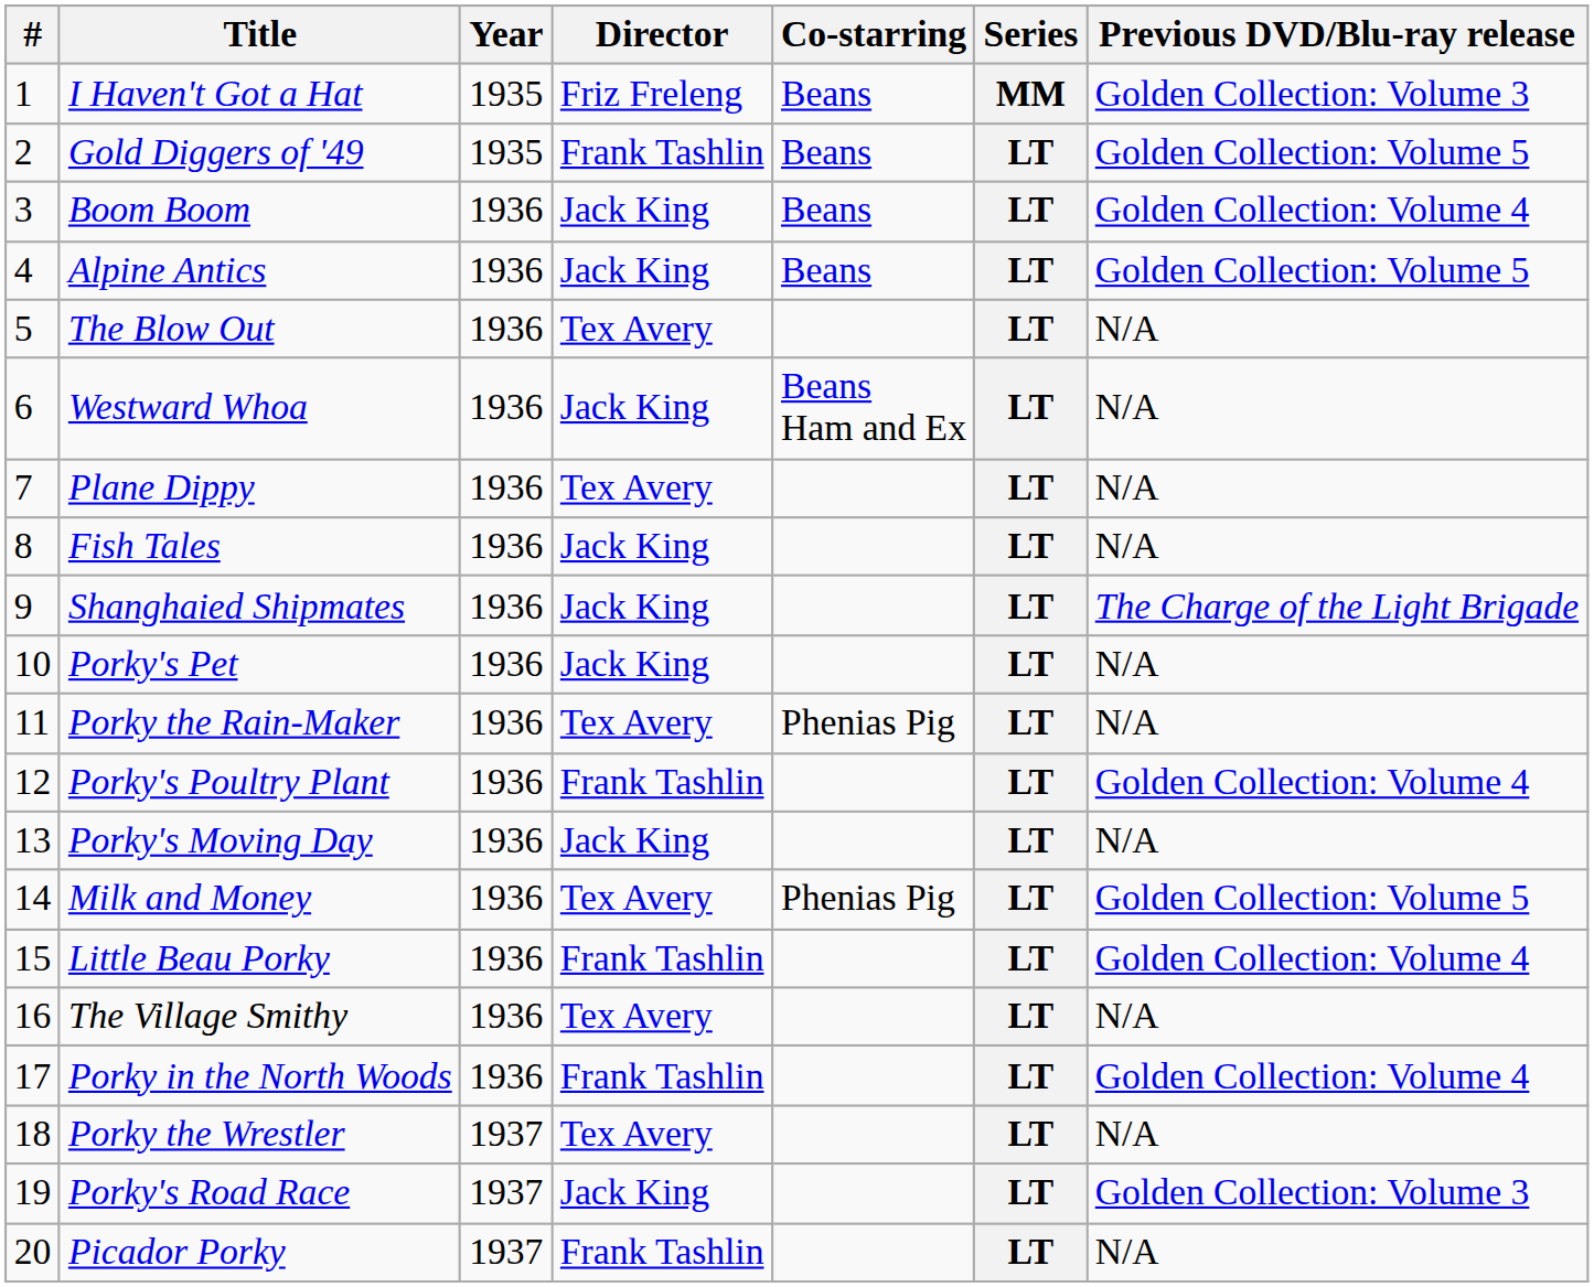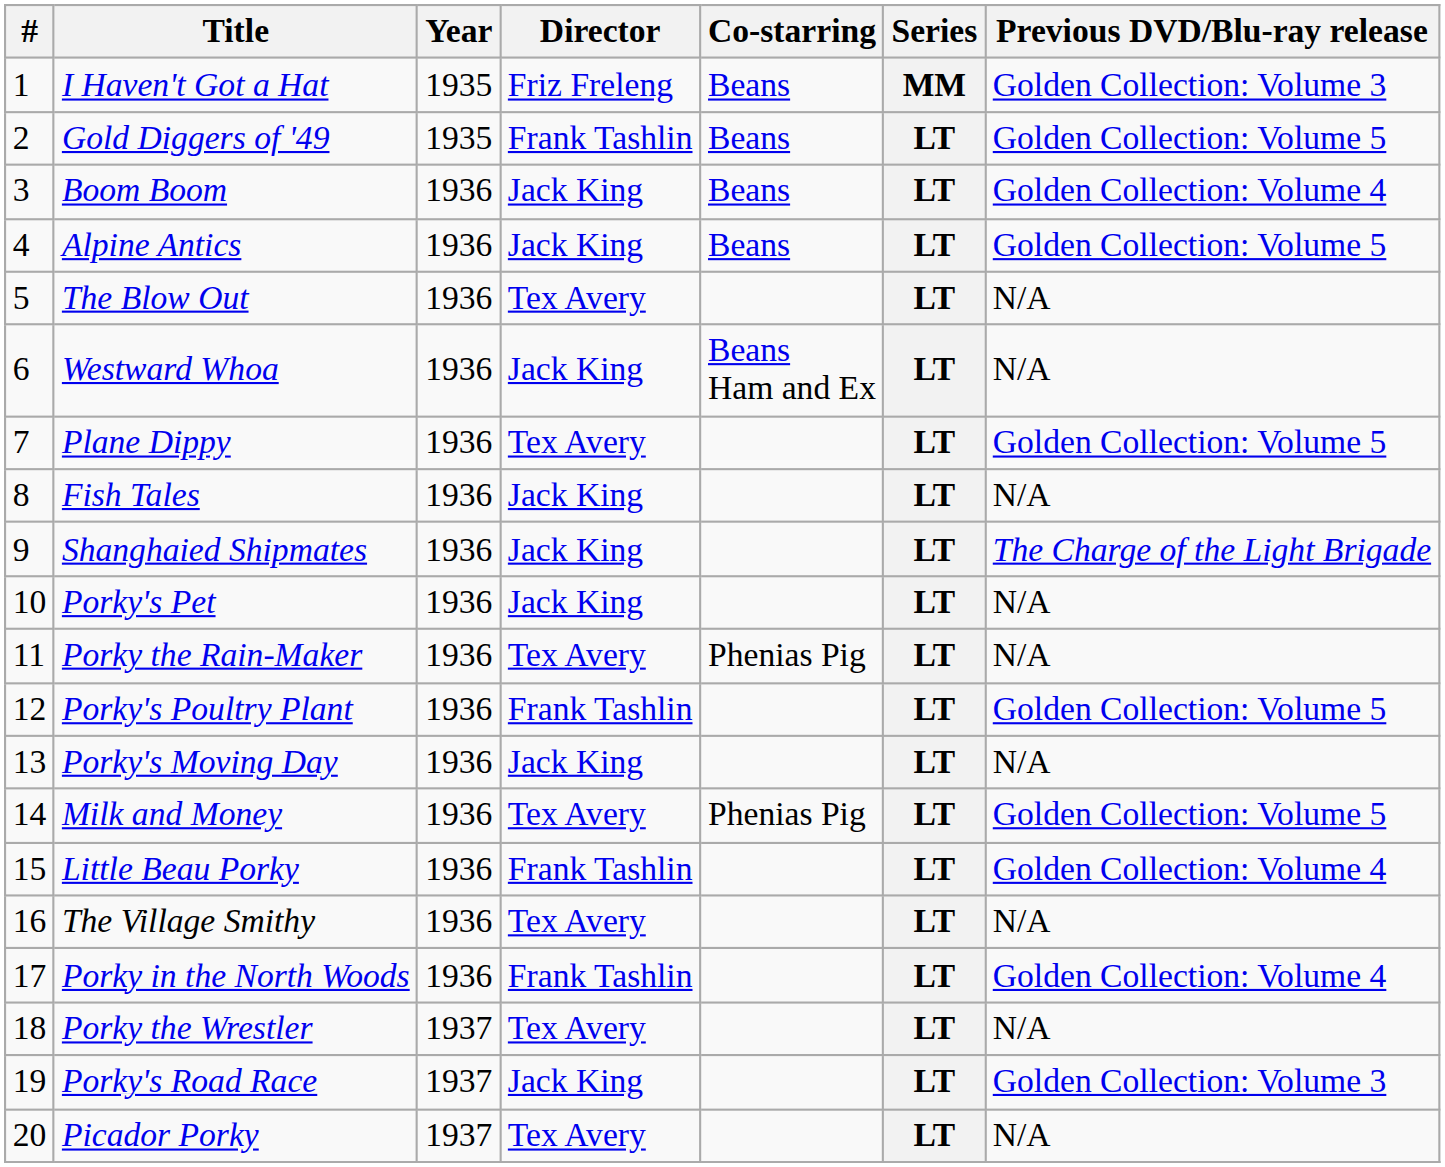Plane Dippy | Previous DVD/Blu-ray release: N/A -> Golden Collection: Volume 5
Porky's Poultry Plant | Previous DVD/Blu-ray release: Golden Collection: Volume 4 -> Golden Collection: Volume 5
Picador Porky | Director: Frank Tashlin -> Tex Avery
